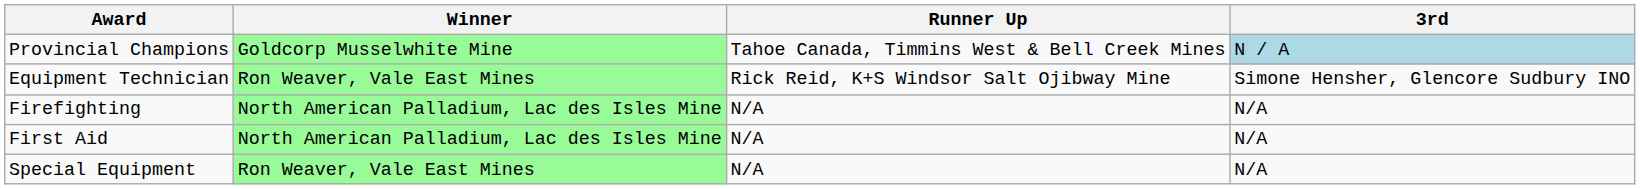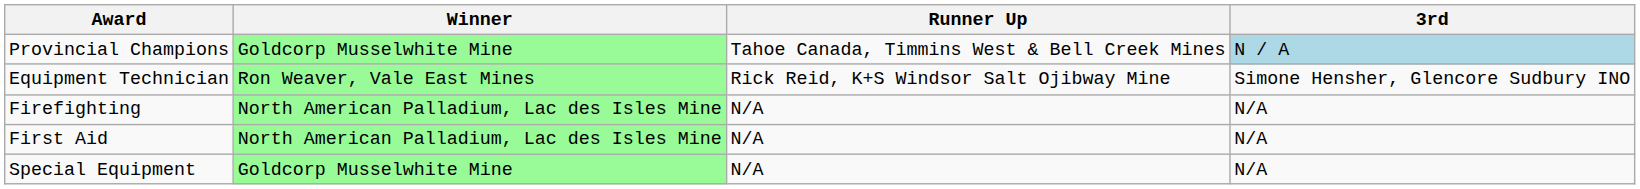Special Equipment | Winner: Ron Weaver, Vale East Mines -> Goldcorp Musselwhite Mine
